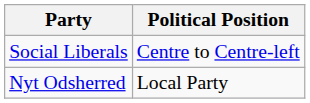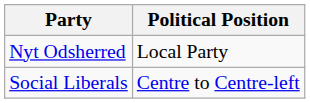rows swapped: Social Liberals <-> Nyt Odsherred
